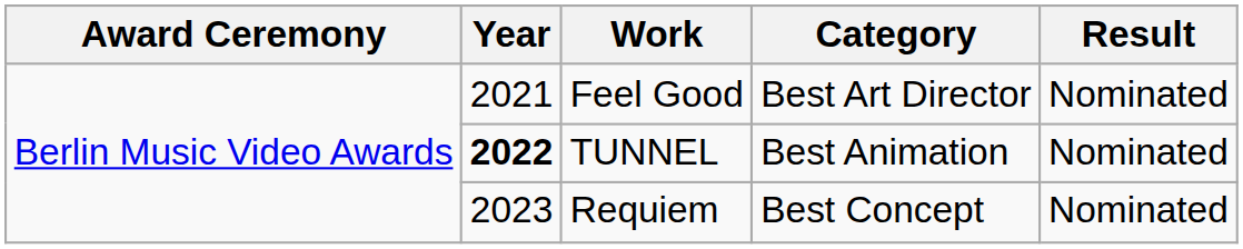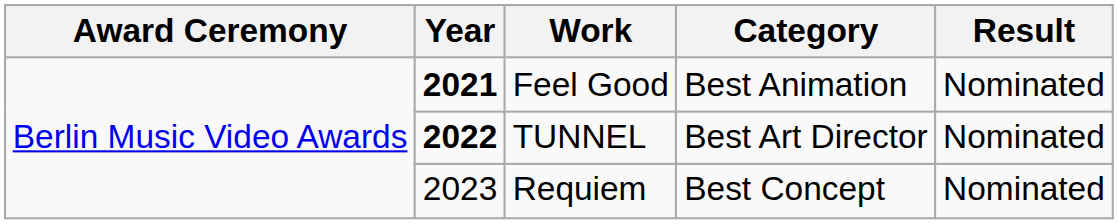Feel Good | Year: normal -> bold
Feel Good | Category: Best Art Director -> Best Animation
TUNNEL | Category: Best Animation -> Best Art Director
